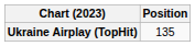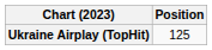Ukraine Airplay (TopHit) | Position: 135 -> 125
